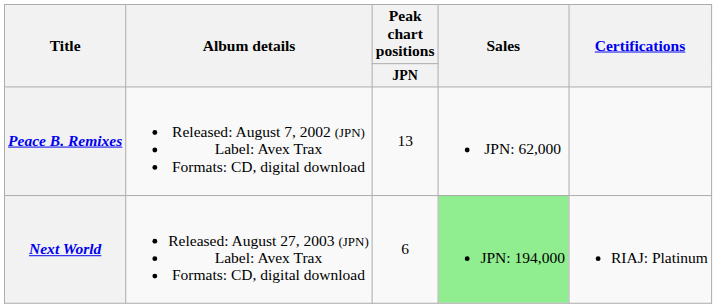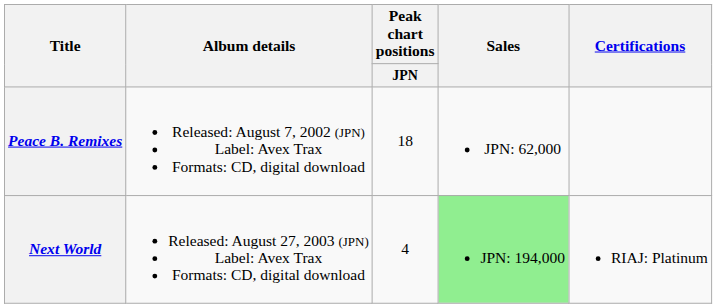Peace B. Remixes | Peak chart positions / JPN: 13 -> 18
Next World | Peak chart positions / JPN: 6 -> 4
